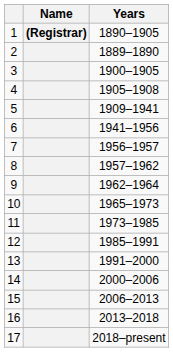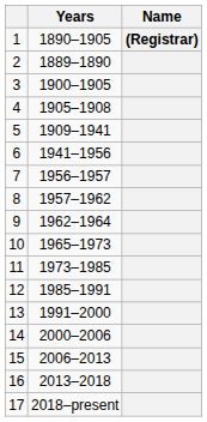columns swapped: Name <-> Years
